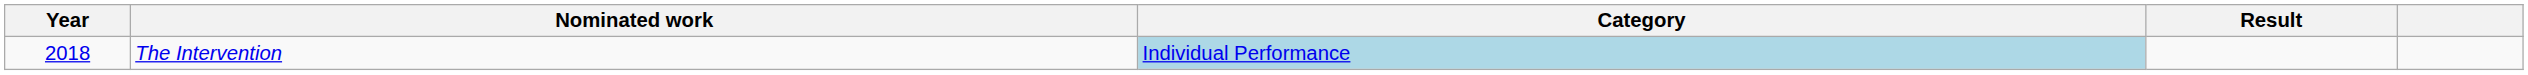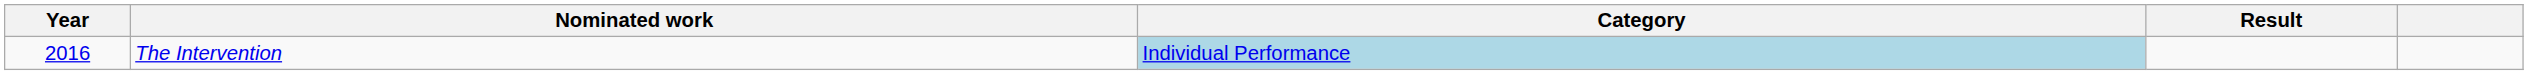The Intervention | Year: 2018 -> 2016
